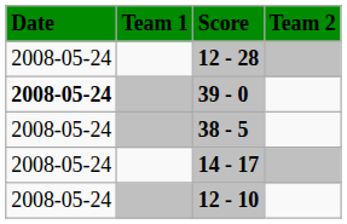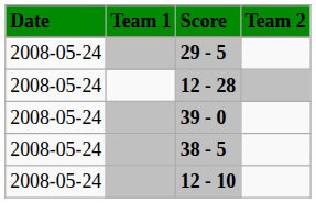+ row: 2008-05-24 | 29 - 5
39 - 0 | Date: bold -> normal
- row: 2008-05-24 | 14 - 17
